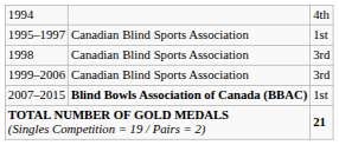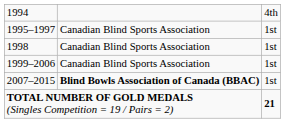1998 | column 3: 3rd -> 1st
1999–2006 | column 3: 3rd -> 1st
